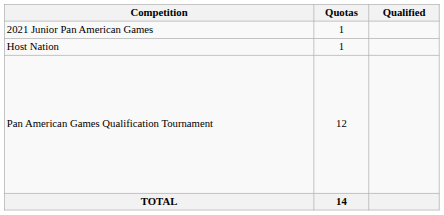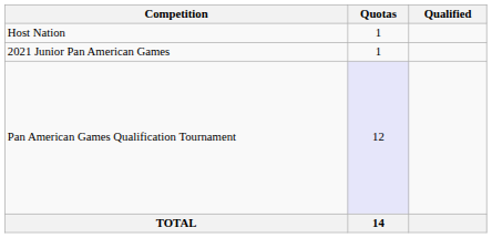rows swapped: Host Nation <-> 2021 Junior Pan American Games
Pan American Games Qualification Tournament | Quotas: no background -> lavender background
